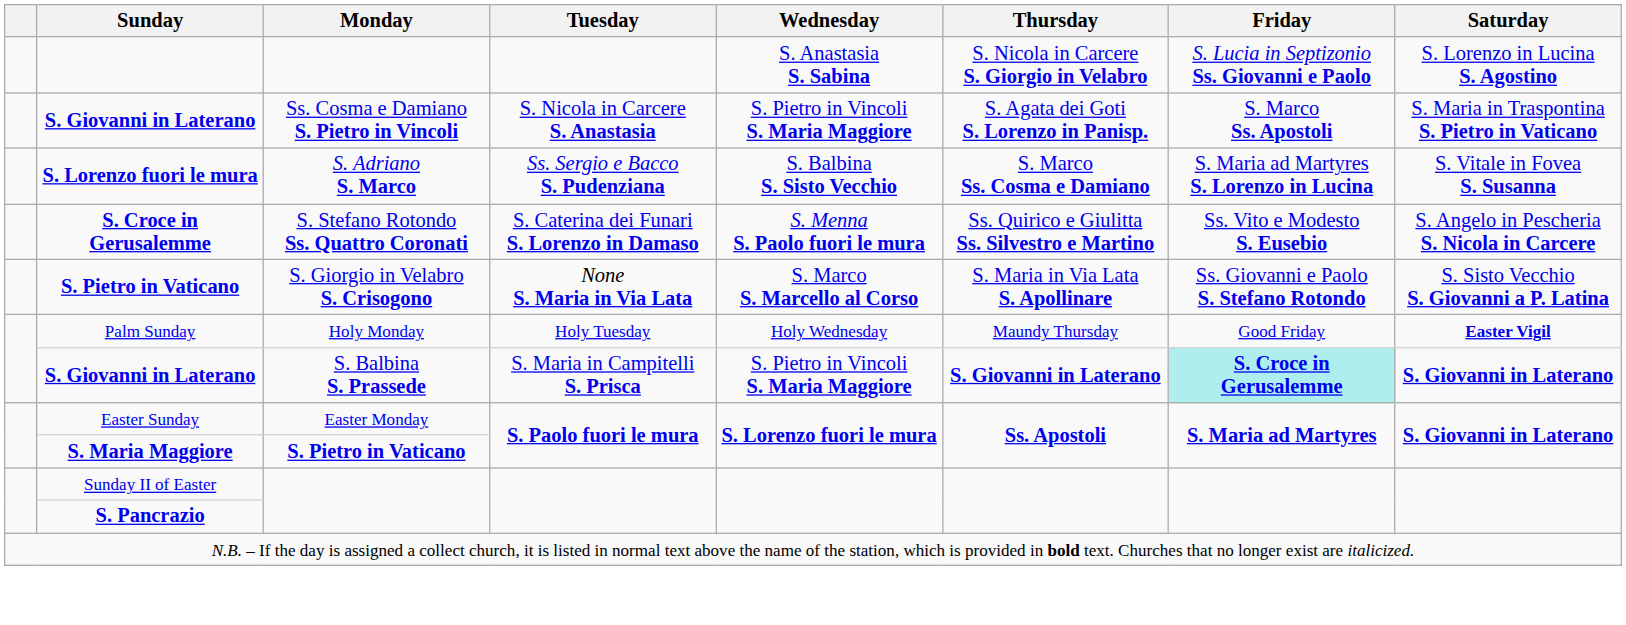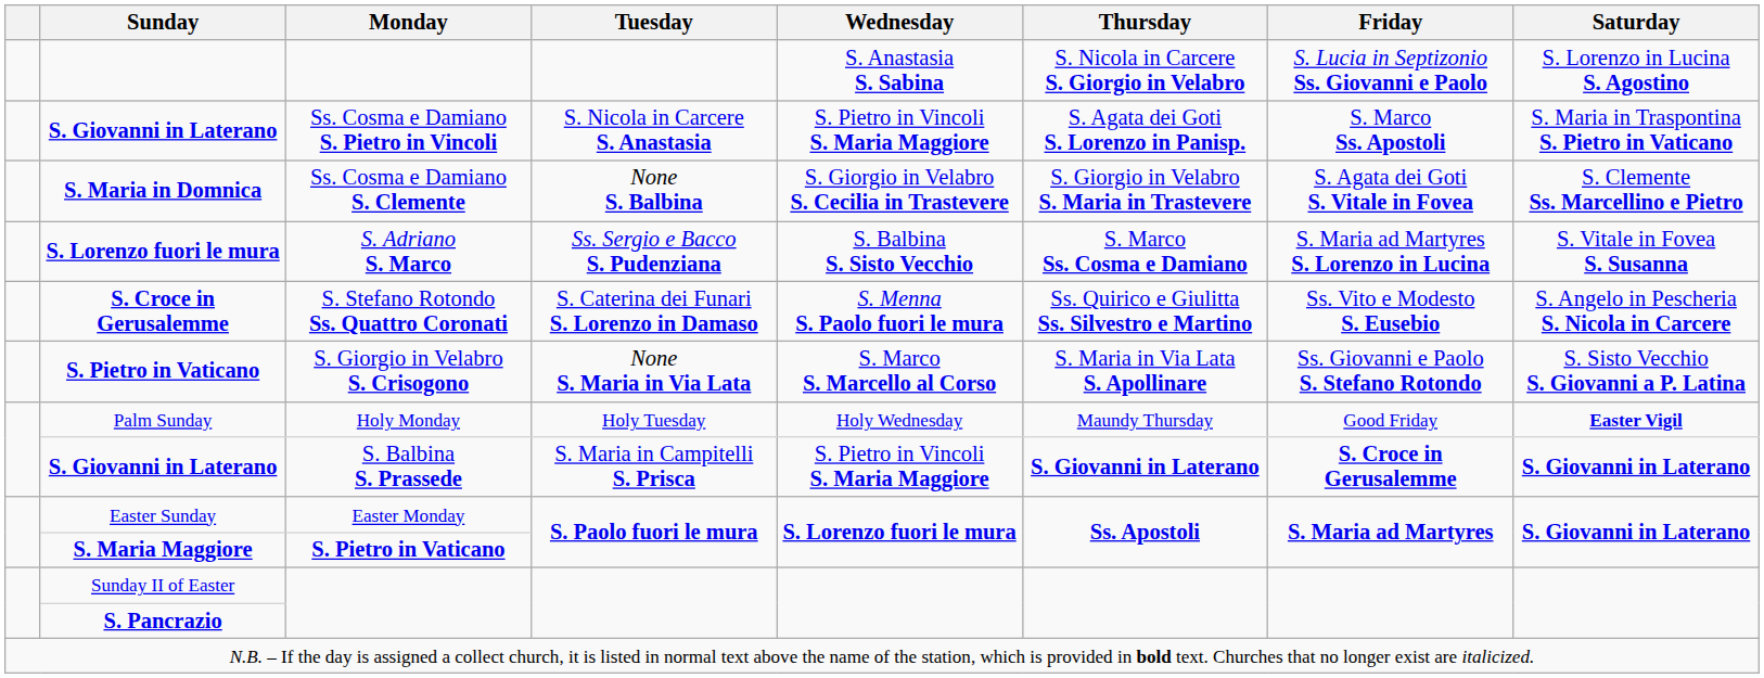+ row: S. Maria in Domnica | Ss. Cosma e Damiano S. Clemente | None S. Balbina | S. Giorgio in Velabro S. Cecilia in Trastevere | S. Giorgio in Velabro S. Maria in Trastevere | S. Agata dei Goti S. Vitale in Fovea | S. Clemente Ss. Marcellino e Pietro
S. Giovanni in Laterano / S. Balbina S. Prassede | Friday: paleturquoise background -> no background
